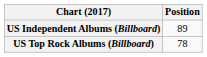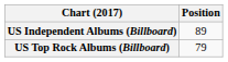US Top Rock Albums (Billboard) | Position: 78 -> 79
